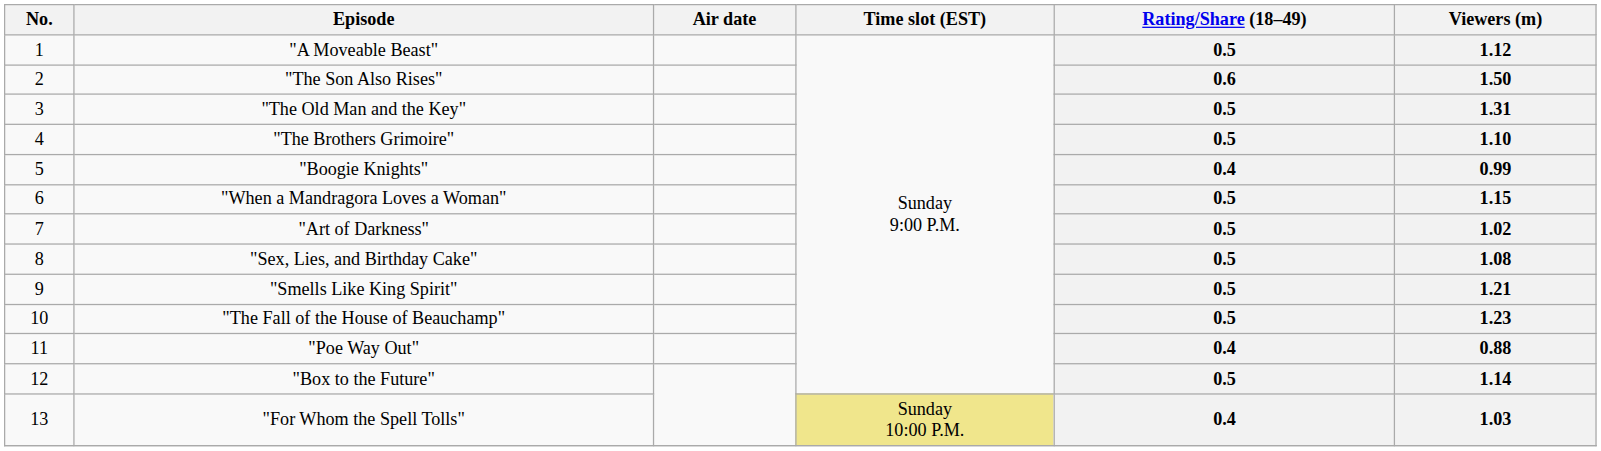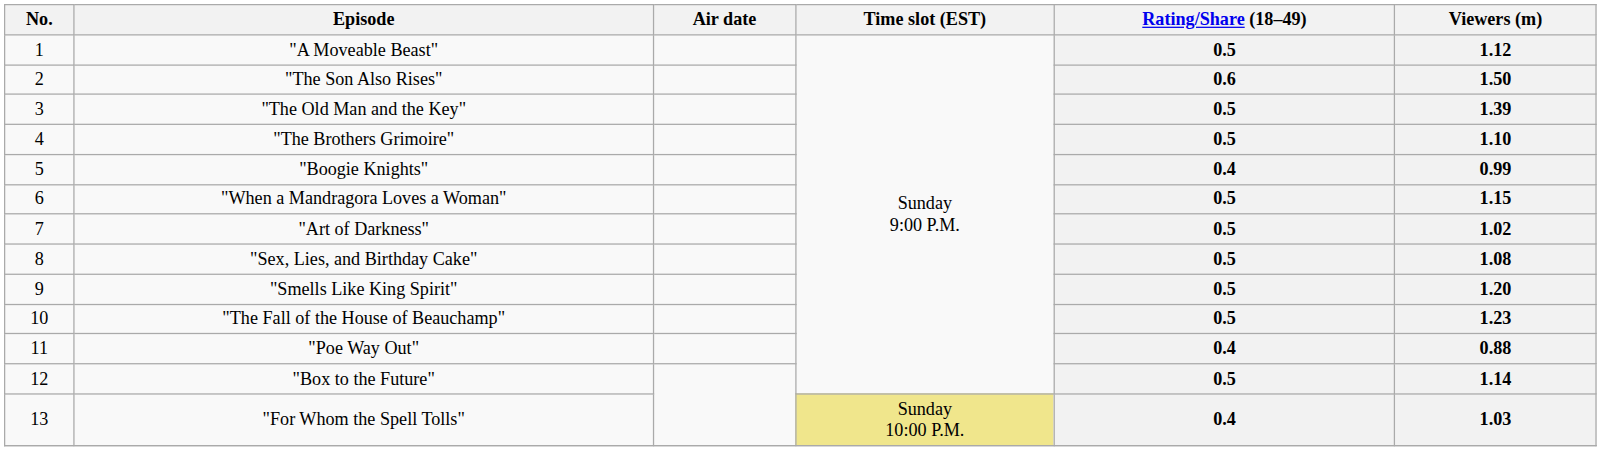"The Old Man and the Key" | Viewers (m): 1.31 -> 1.39
"Smells Like King Spirit" | Viewers (m): 1.21 -> 1.20
